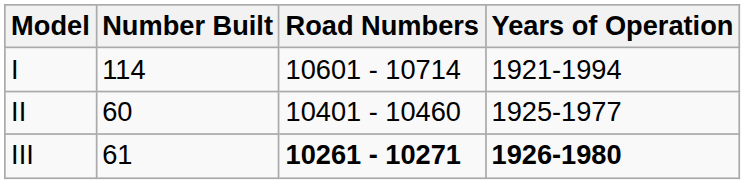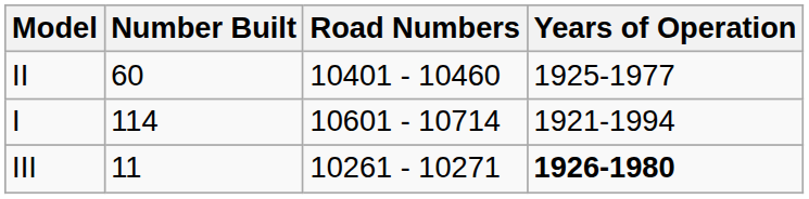rows swapped: I <-> II
III | Number Built: 61 -> 11
III | Road Numbers: bold -> normal
